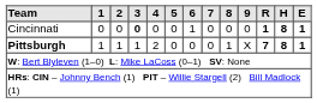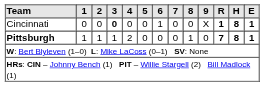Cincinnati | 9: 0 -> X
Pittsburgh | 9: X -> 0
